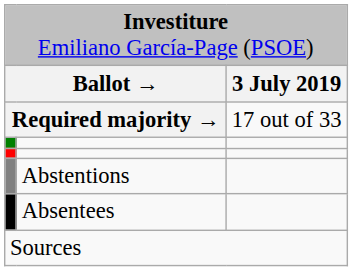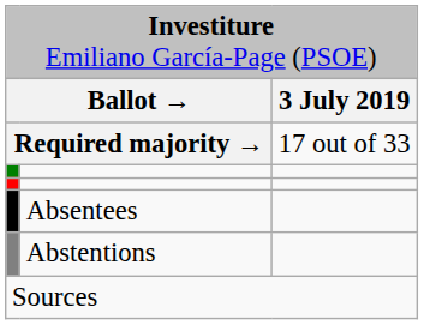rows swapped: Abstentions <-> Absentees
